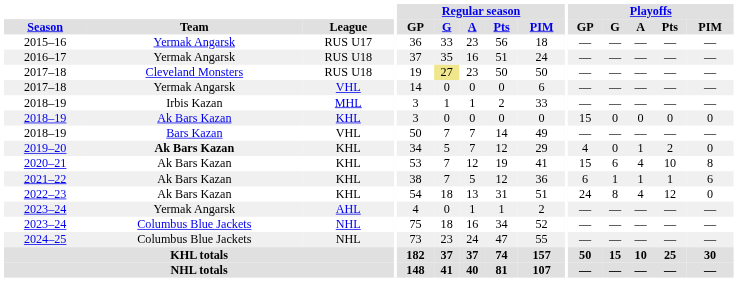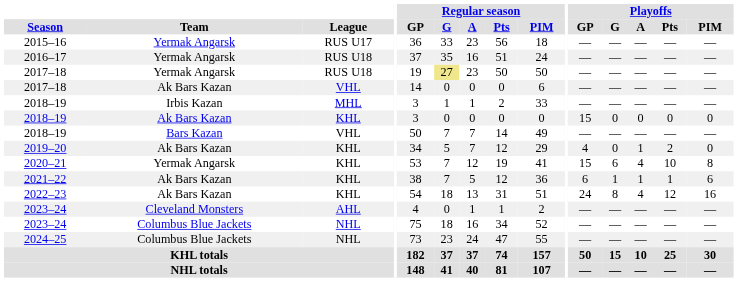2017–18 / RUS U18 | Team: Cleveland Monsters -> Yermak Angarsk
2017–18 / VHL | Team: Yermak Angarsk -> Ak Bars Kazan
2019–20 | Team: bold -> normal
2020–21 | Team: Ak Bars Kazan -> Yermak Angarsk
2022–23 | Playoffs / PIM: 0 -> 16
2023–24 / AHL | Team: Yermak Angarsk -> Cleveland Monsters
